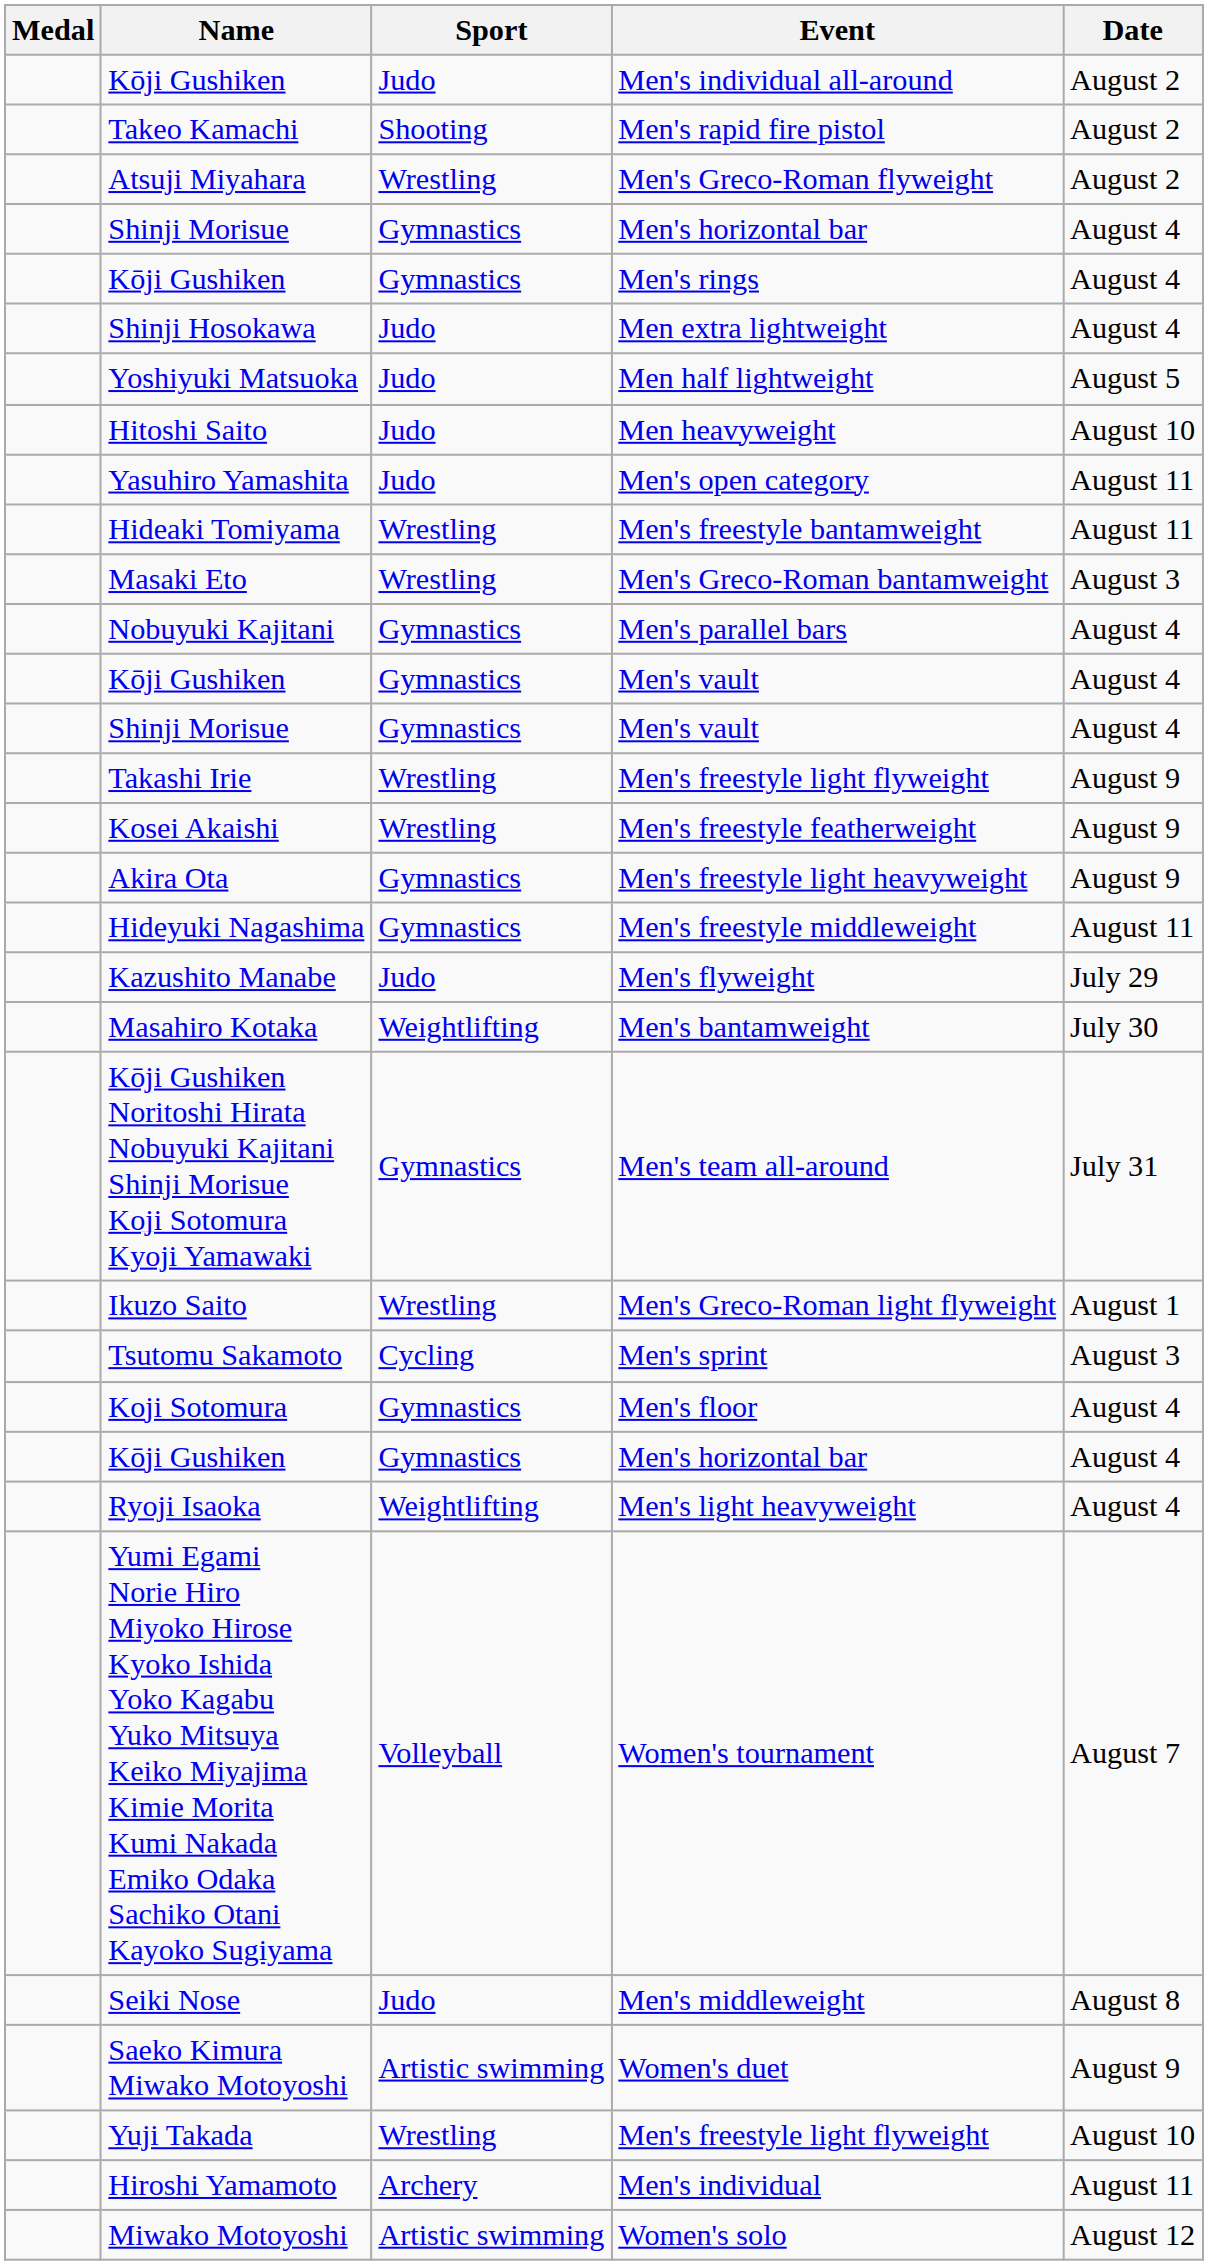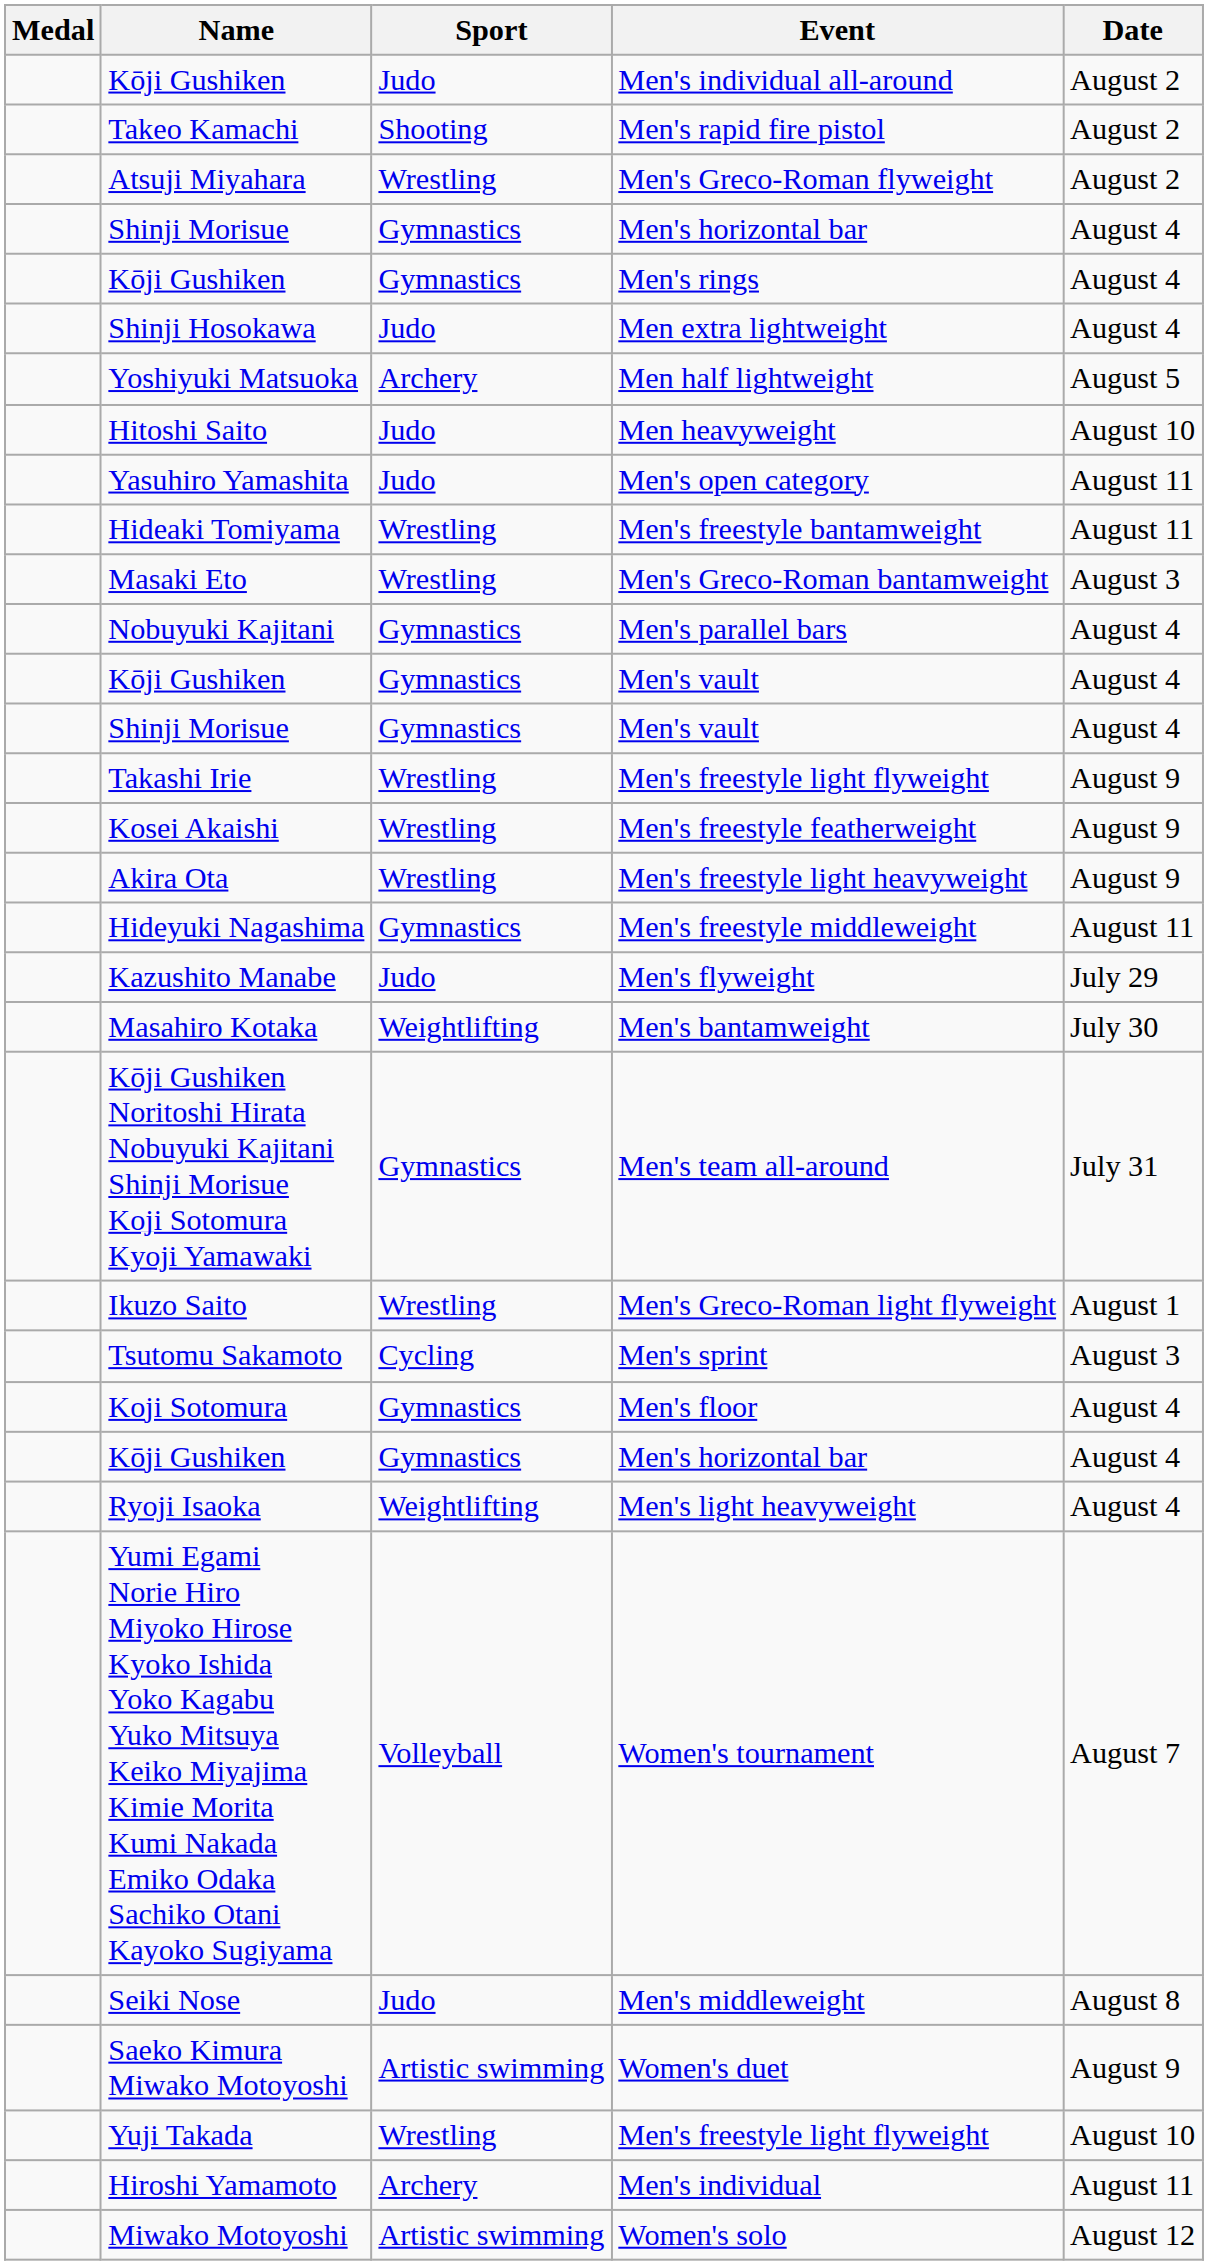Men half lightweight | Sport: Judo -> Archery
Men's freestyle light heavyweight | Sport: Gymnastics -> Wrestling
